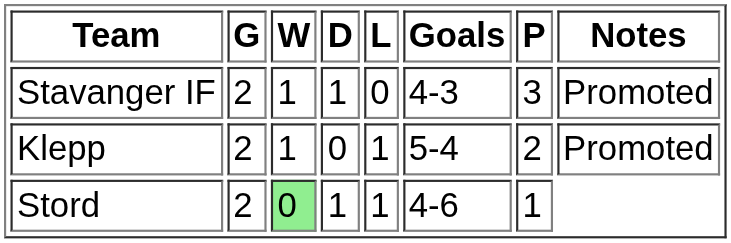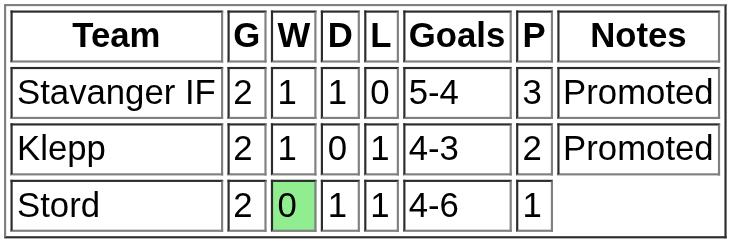Stavanger IF | Goals: 4-3 -> 5-4
Klepp | Goals: 5-4 -> 4-3
